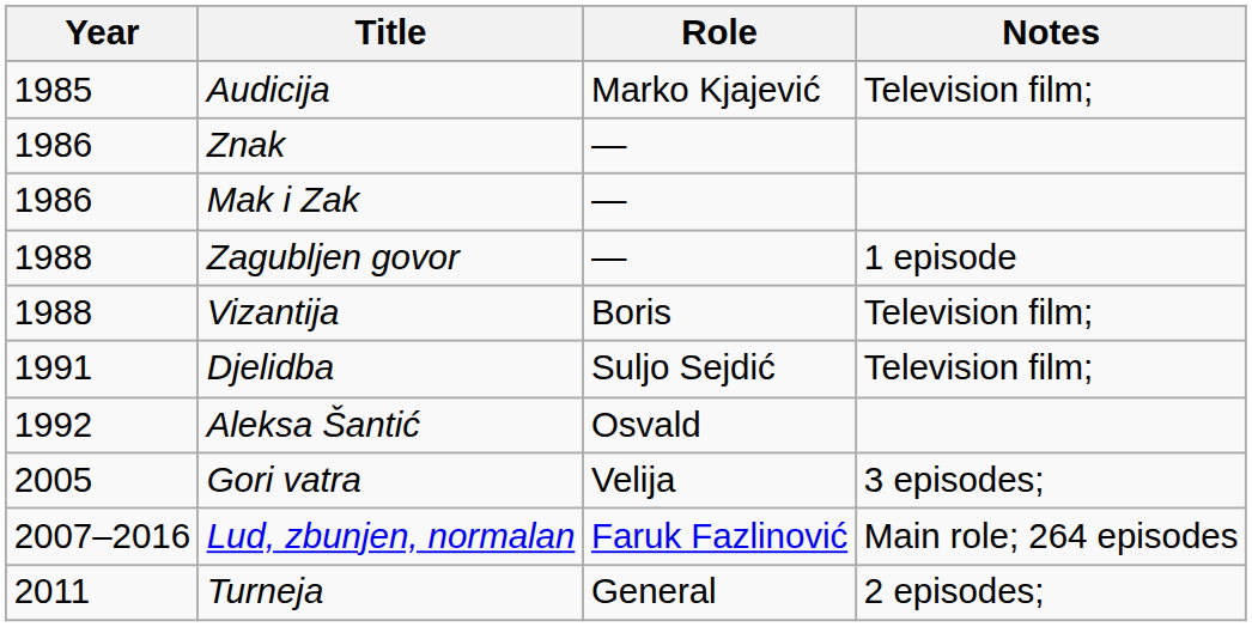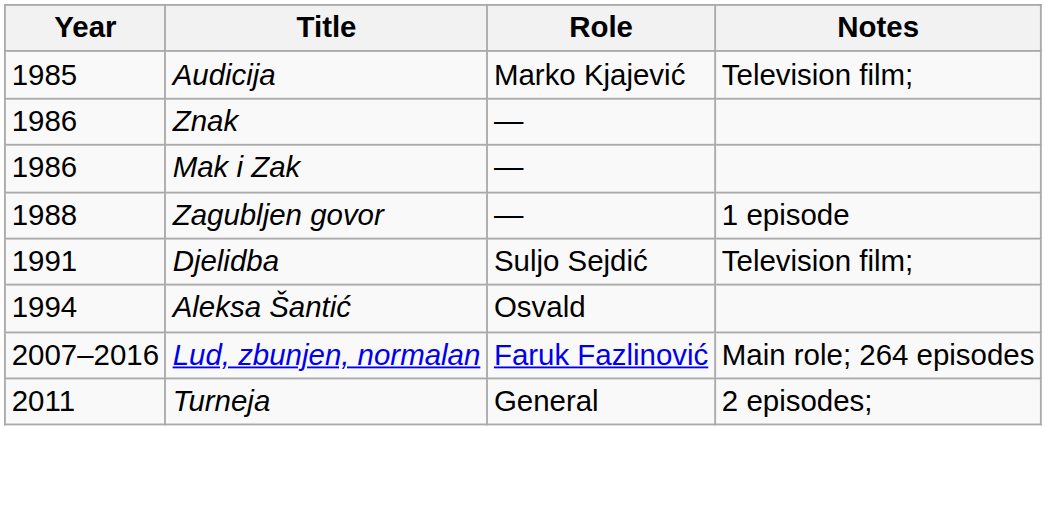- row: 1988 | Vizantija | Boris | Television film;
Aleksa Šantić | Year: 1992 -> 1994
- row: 2005 | Gori vatra | Velija | 3 episodes;
